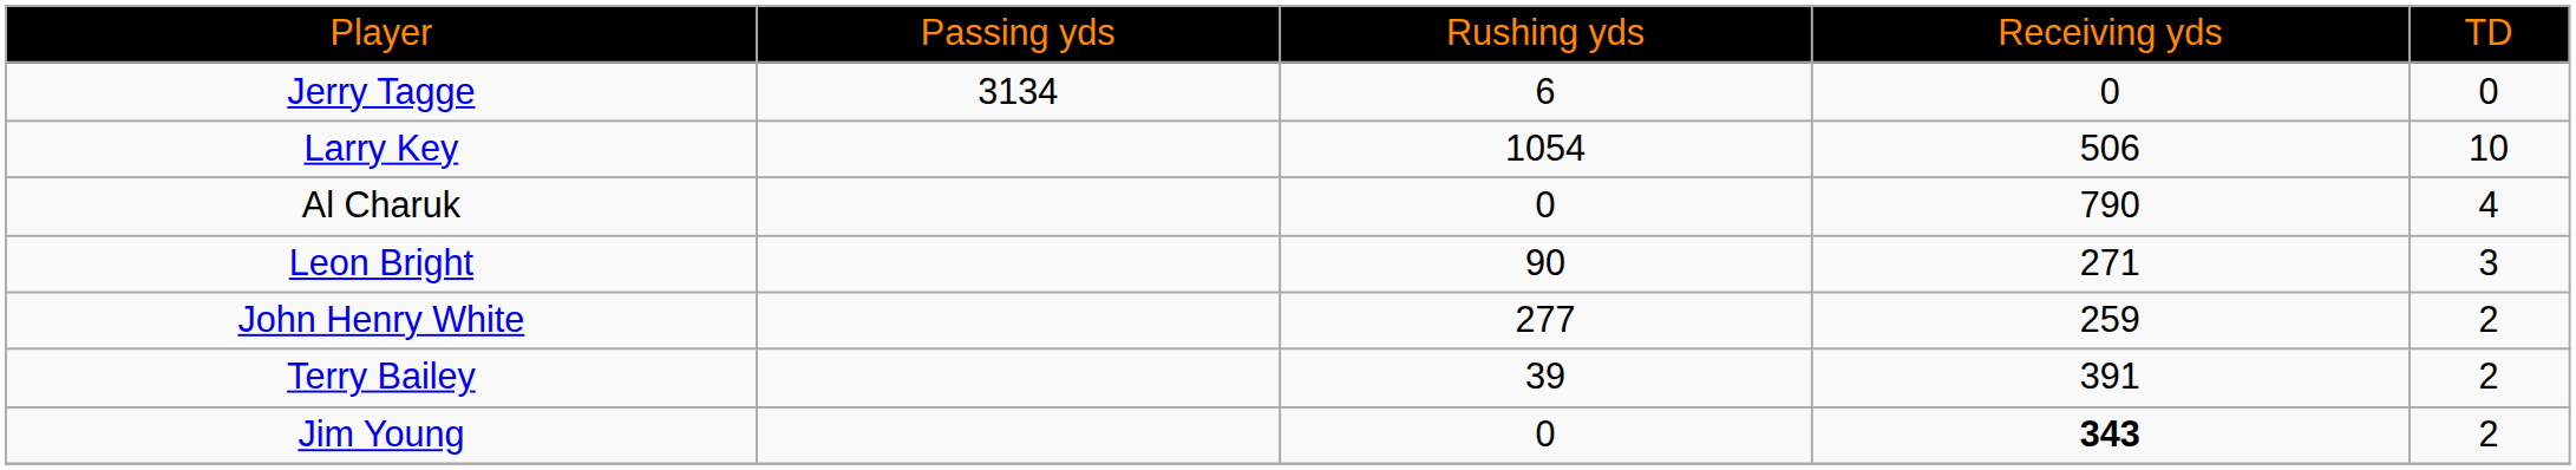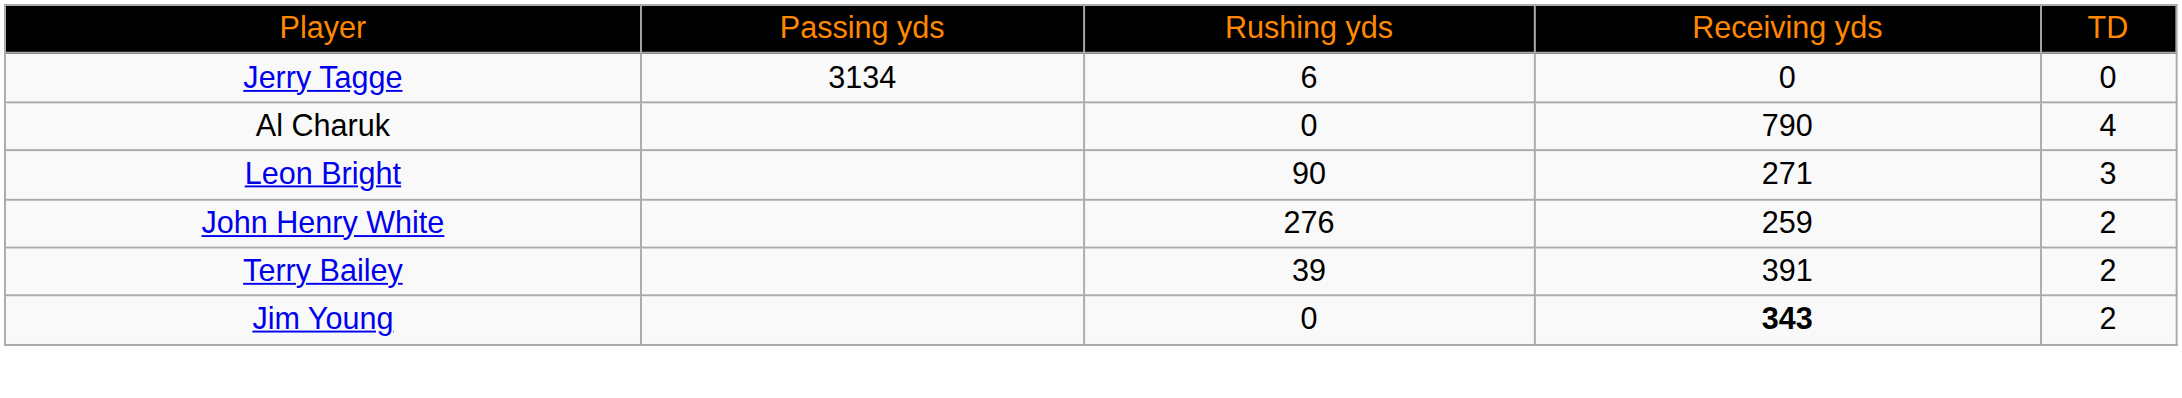- row: Larry Key | 1054 | 506 | 10
John Henry White | column 3: 277 -> 276
